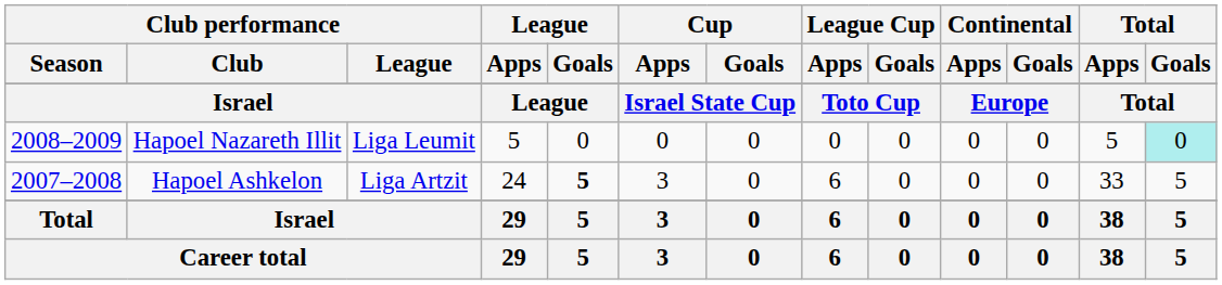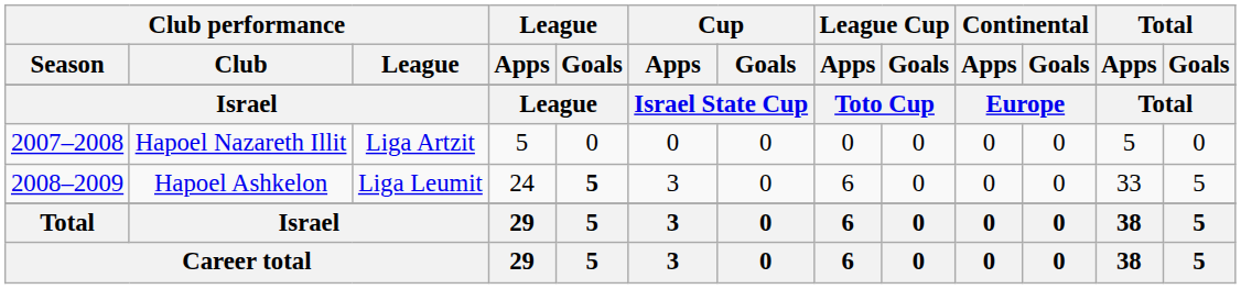Hapoel Nazareth Illit | Club performance / Season: 2008–2009 -> 2007–2008
Hapoel Nazareth Illit | Club performance / League: Liga Leumit -> Liga Artzit
Hapoel Nazareth Illit | Total / Goals: paleturquoise background -> no background
Hapoel Ashkelon | Club performance / Season: 2007–2008 -> 2008–2009
Hapoel Ashkelon | Club performance / League: Liga Artzit -> Liga Leumit
